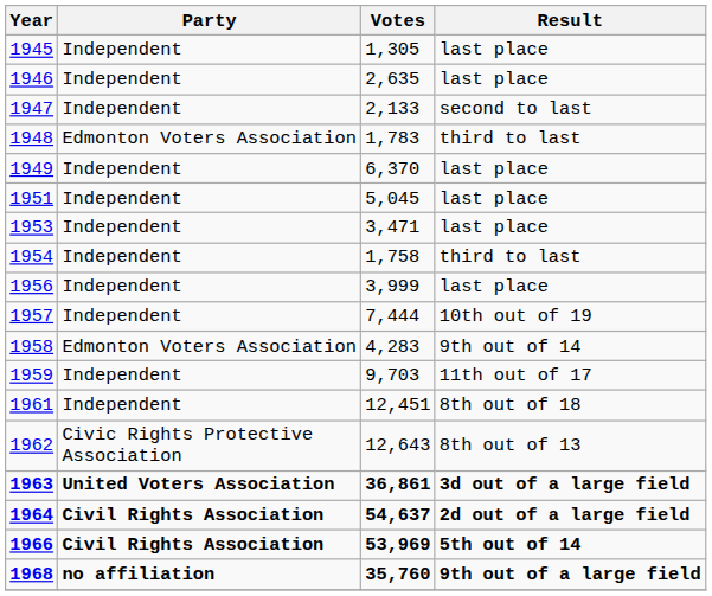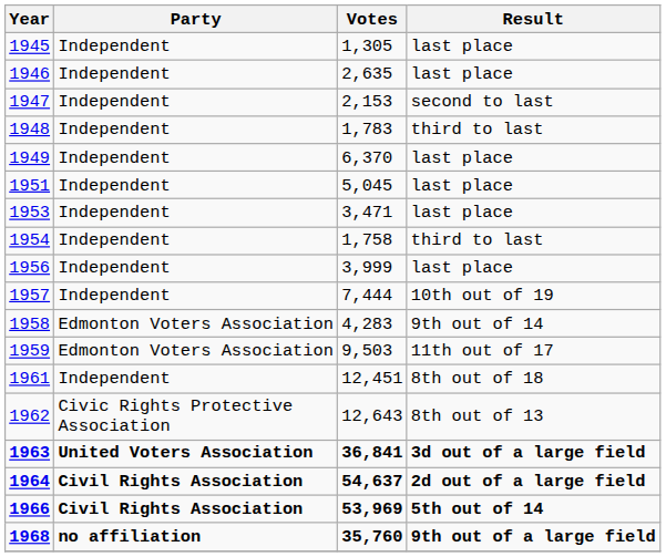1947 | Votes: 2,133 -> 2,153
1948 | Party: Edmonton Voters Association -> Independent
1959 | Party: Independent -> Edmonton Voters Association
1959 | Votes: 9,703 -> 9,503
1963 | Votes: 36,861 -> 36,841
